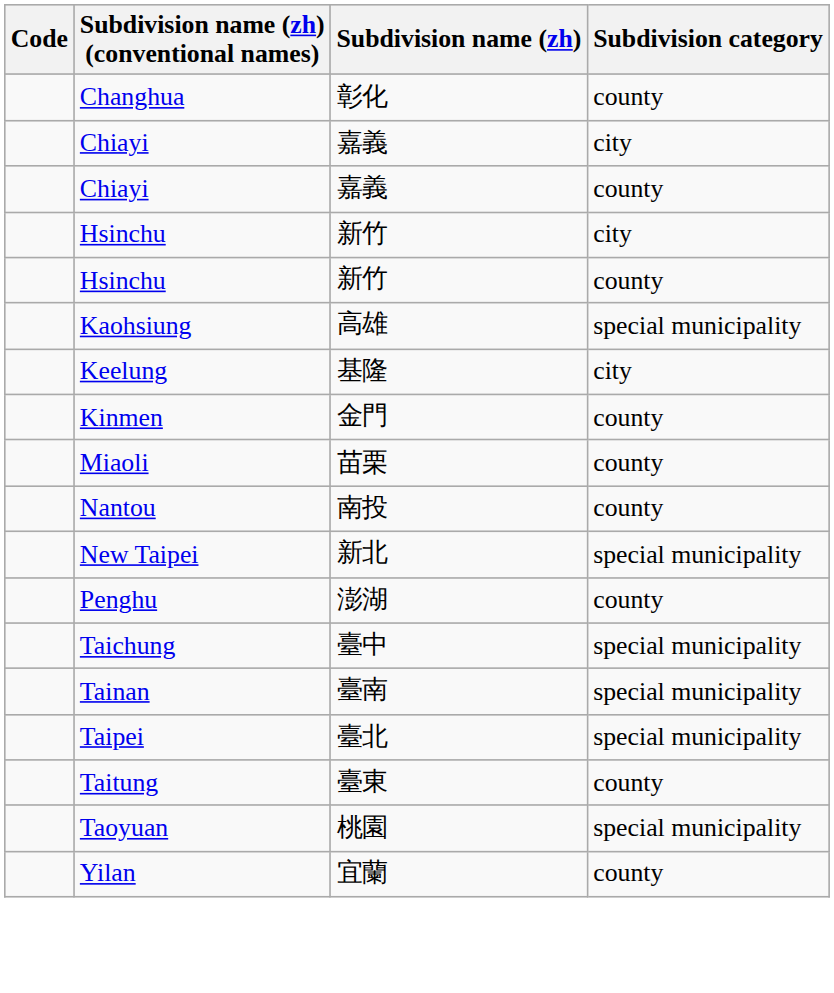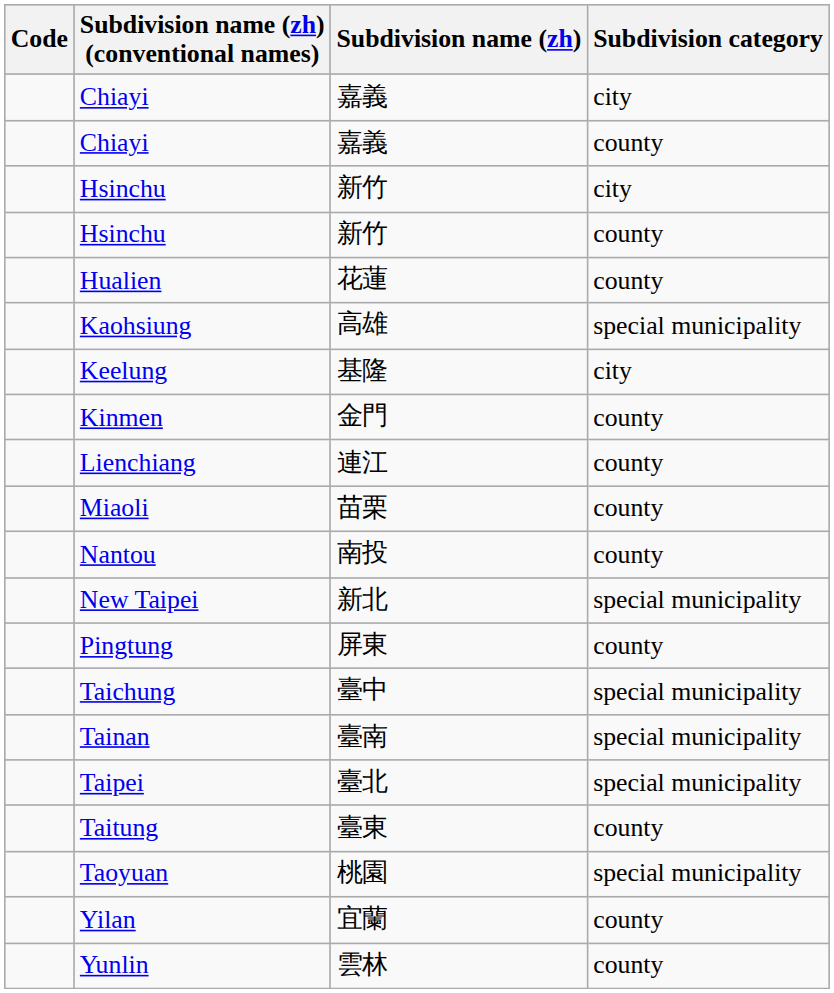- row: Changhua | 彰化 | county
+ row: Hualien | 花蓮 | county
+ row: Lienchiang | 連江 | county
- row: Penghu | 澎湖 | county
+ row: Pingtung | 屏東 | county
+ row: Yunlin | 雲林 | county
